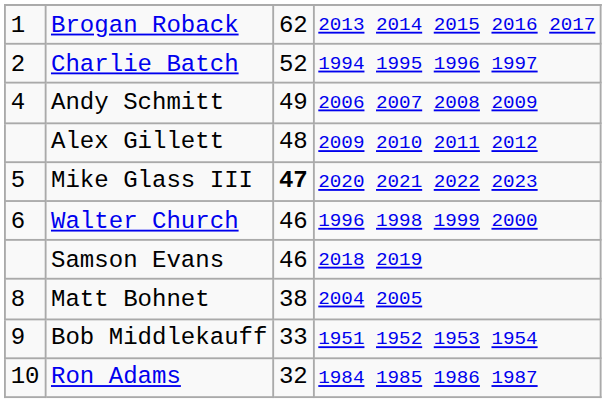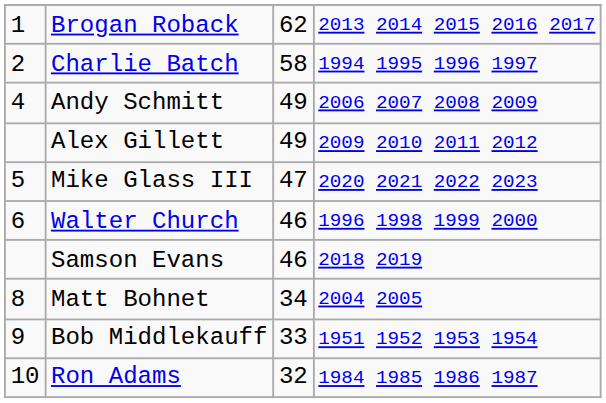Charlie Batch | column 3: 52 -> 58
Alex Gillett | column 3: 48 -> 49
Mike Glass III | column 3: bold -> normal
Matt Bohnet | column 3: 38 -> 34
